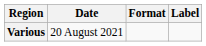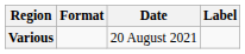columns swapped: Date <-> Format
